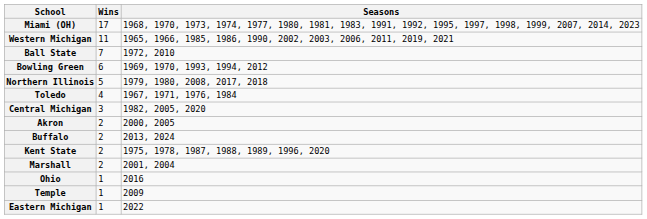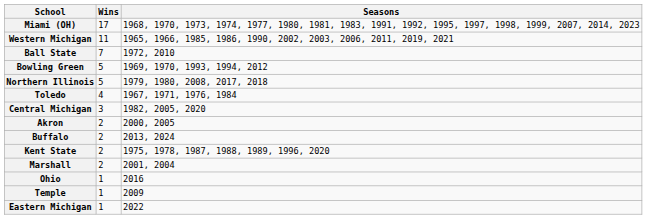Bowling Green | Wins: 6 -> 5
